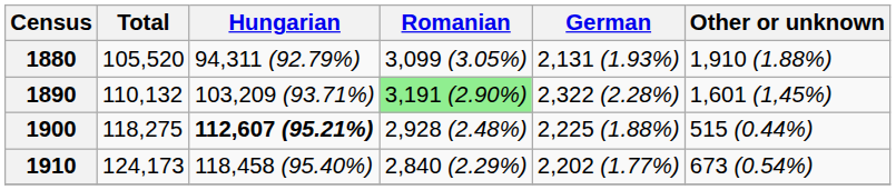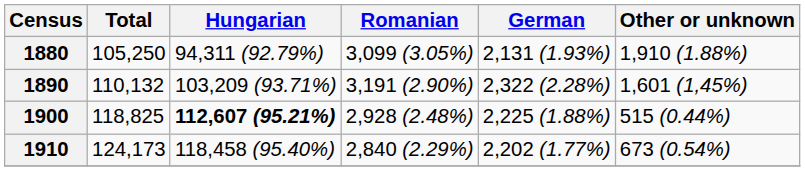1880 | Total: 105,520 -> 105,250
1890 | Romanian: lightgreen background -> no background
1900 | Total: 118,275 -> 118,825
